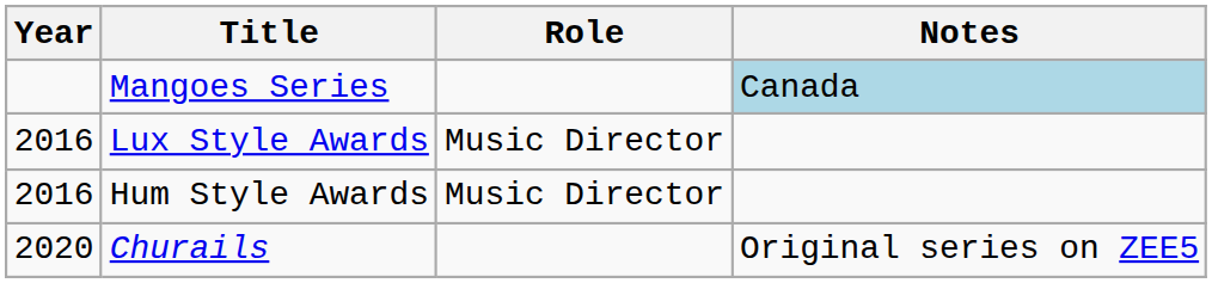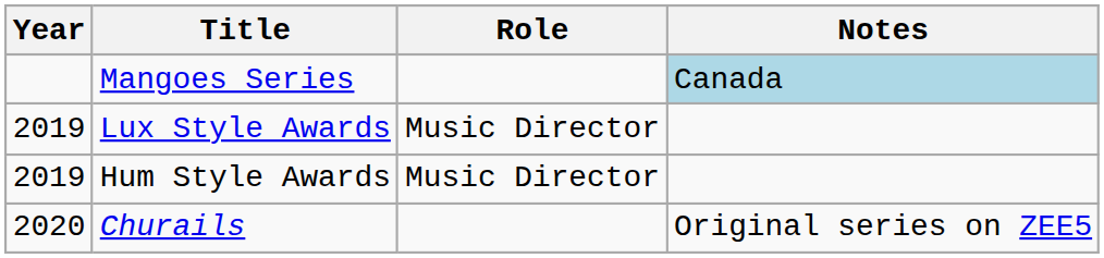Lux Style Awards | Year: 2016 -> 2019
Hum Style Awards | Year: 2016 -> 2019
